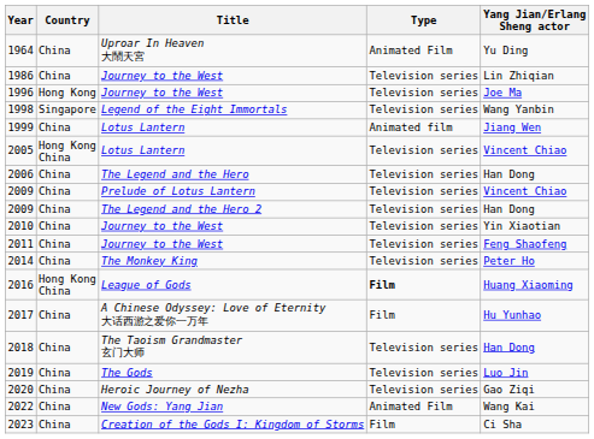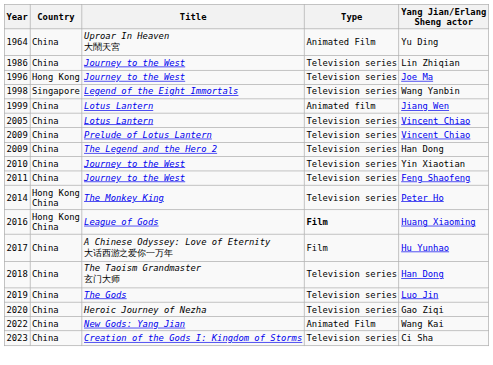2005 | Country: Hong Kong China -> China
- row: 2006 | China | The Legend and the Hero | Television series | Han Dong
2014 | Country: China -> Hong Kong China
2023 | Type: Film -> Television series
